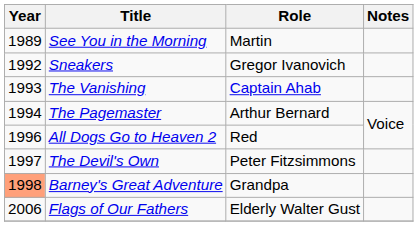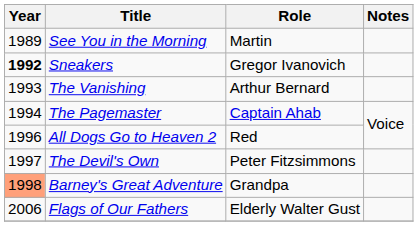Sneakers | Year: normal -> bold
The Vanishing | Role: Captain Ahab -> Arthur Bernard
The Pagemaster | Role: Arthur Bernard -> Captain Ahab
